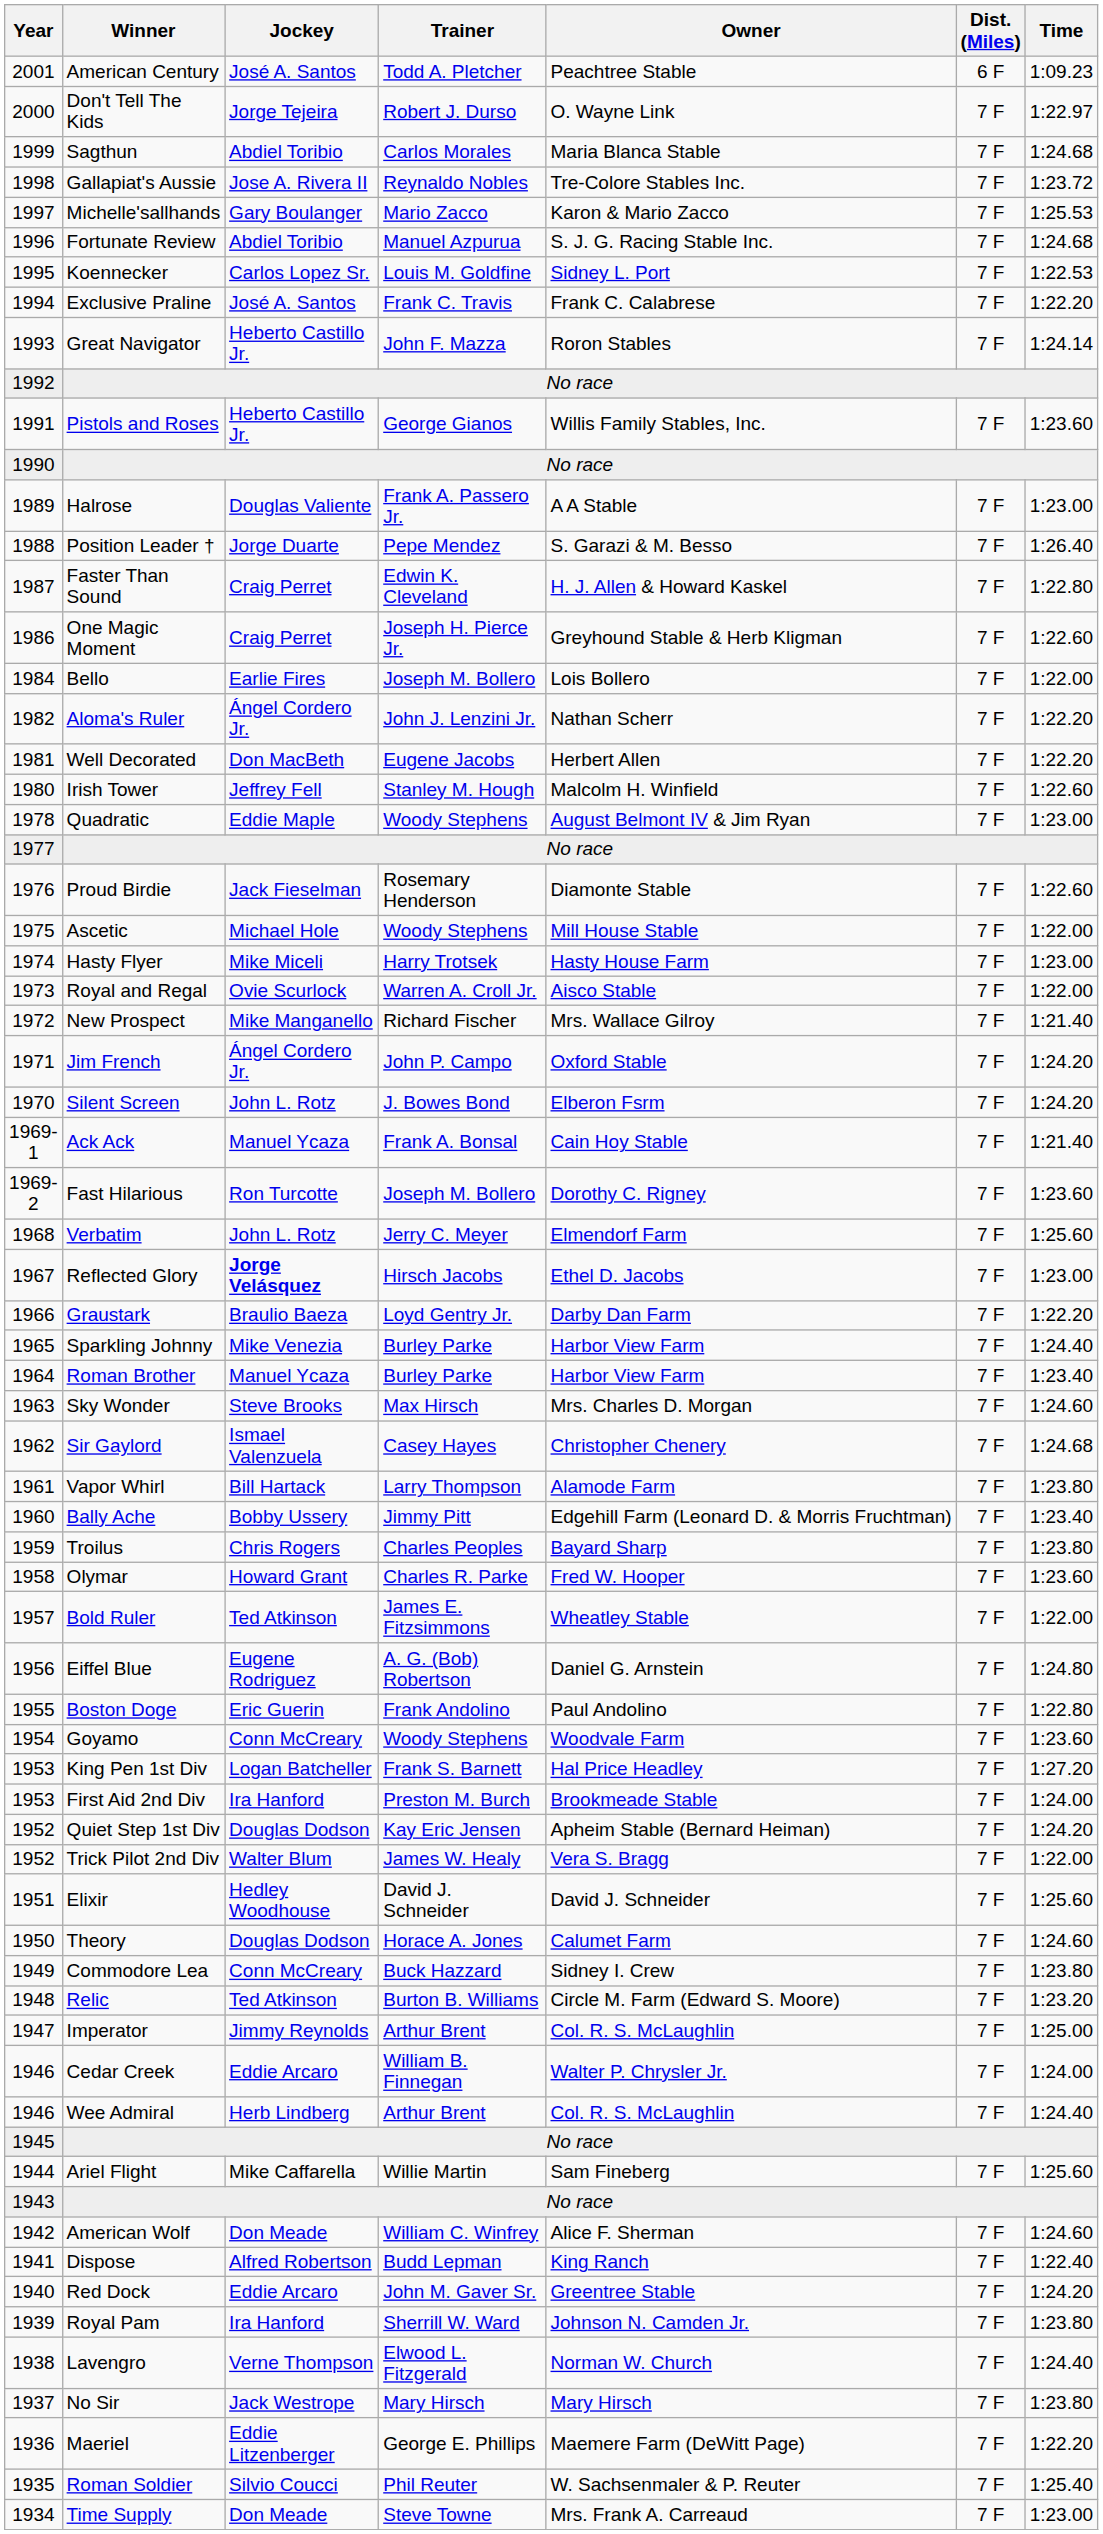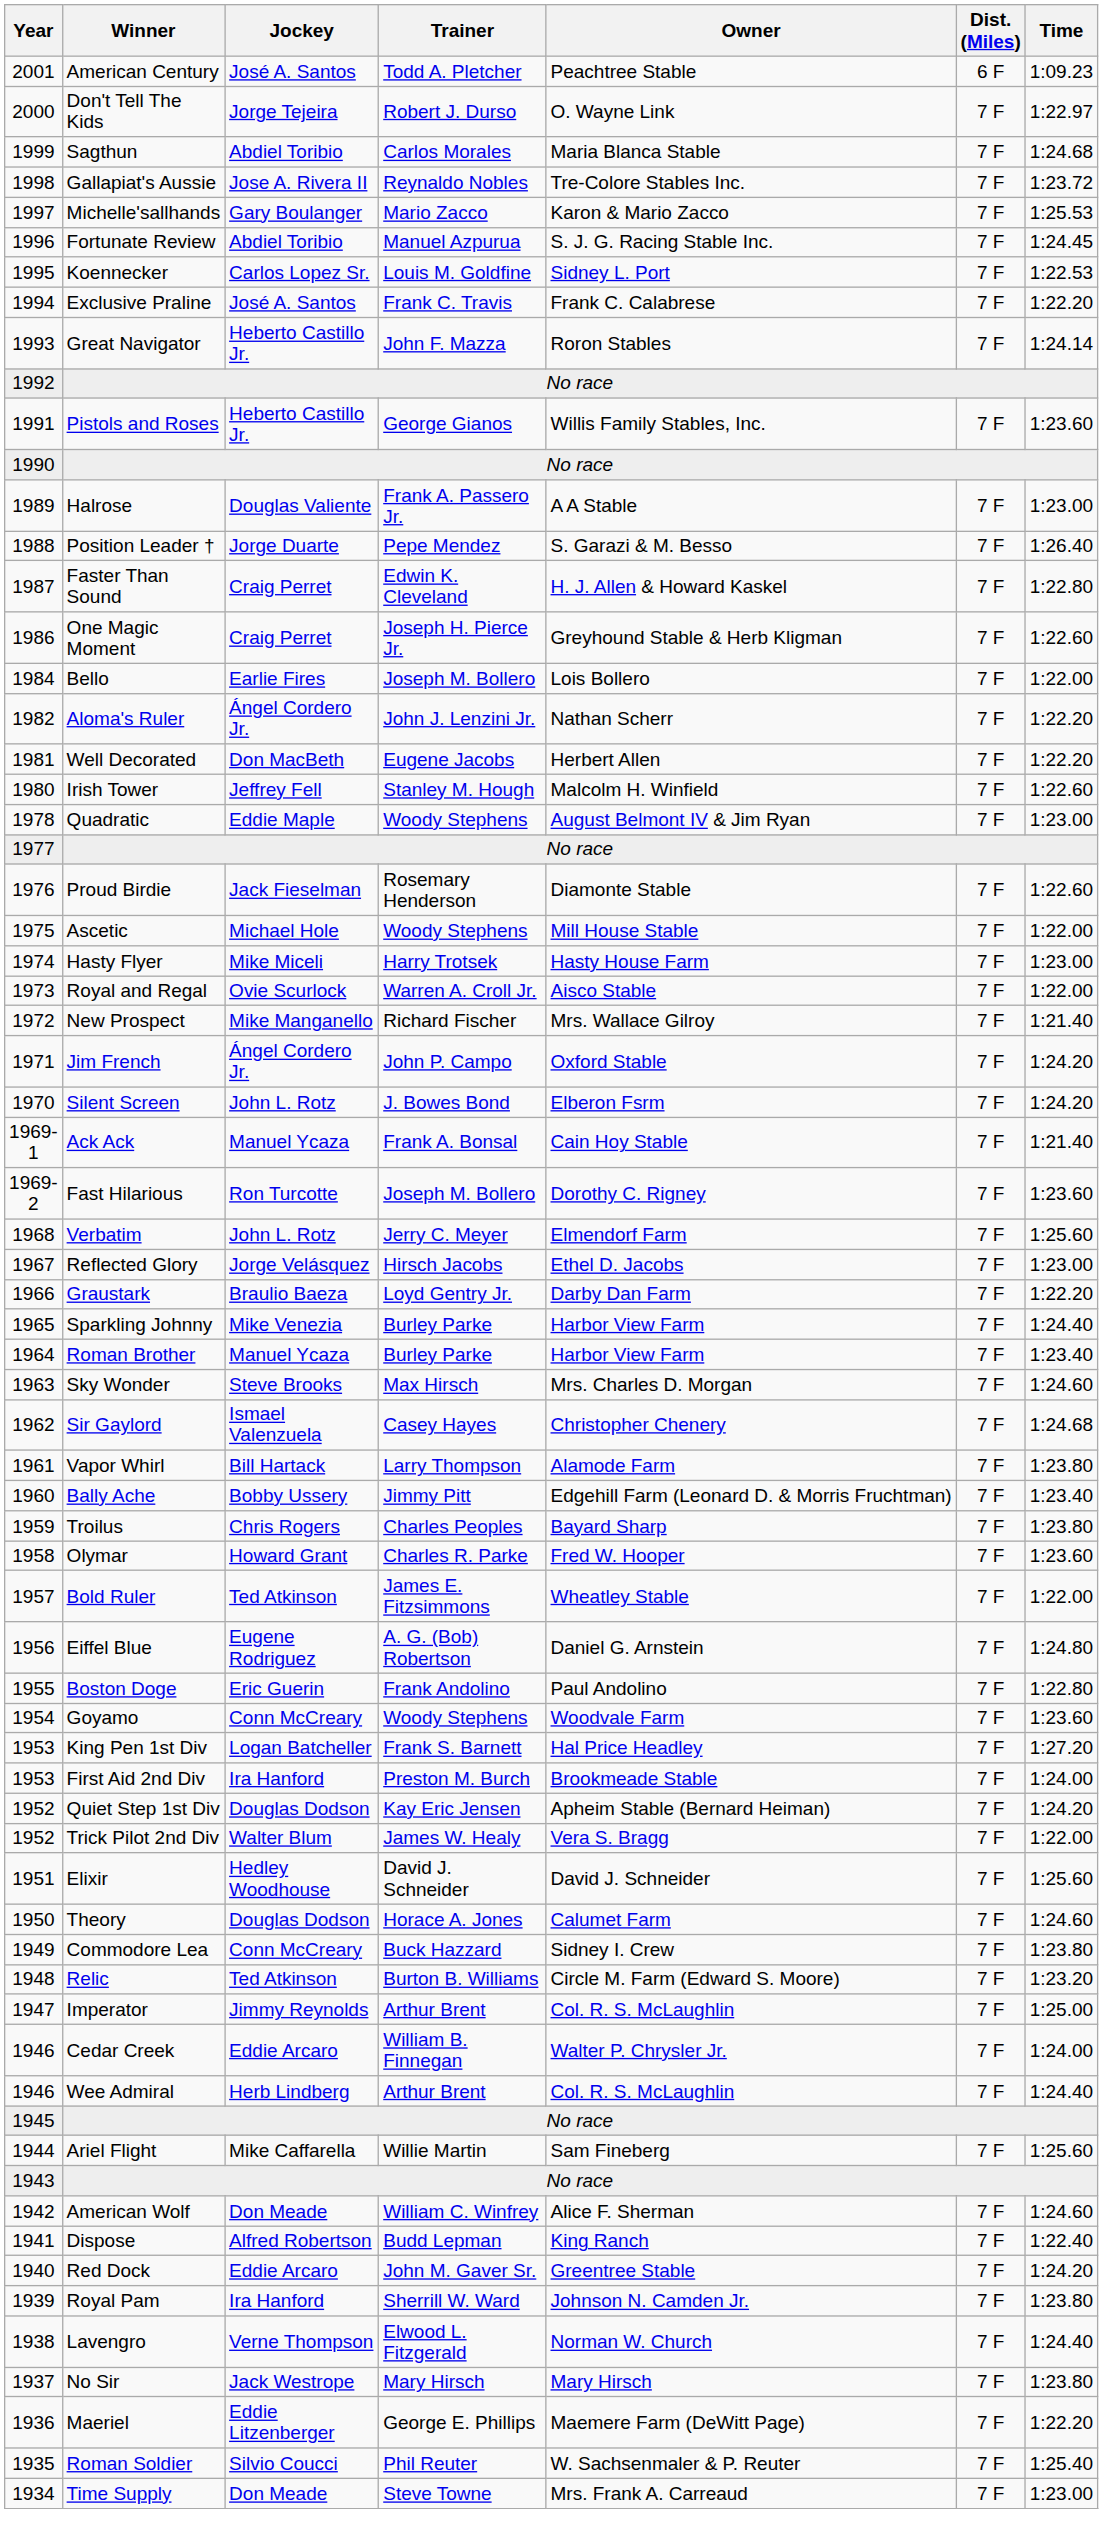Fortunate Review | Time: 1:24.68 -> 1:24.45
Reflected Glory | Jockey: bold -> normal
